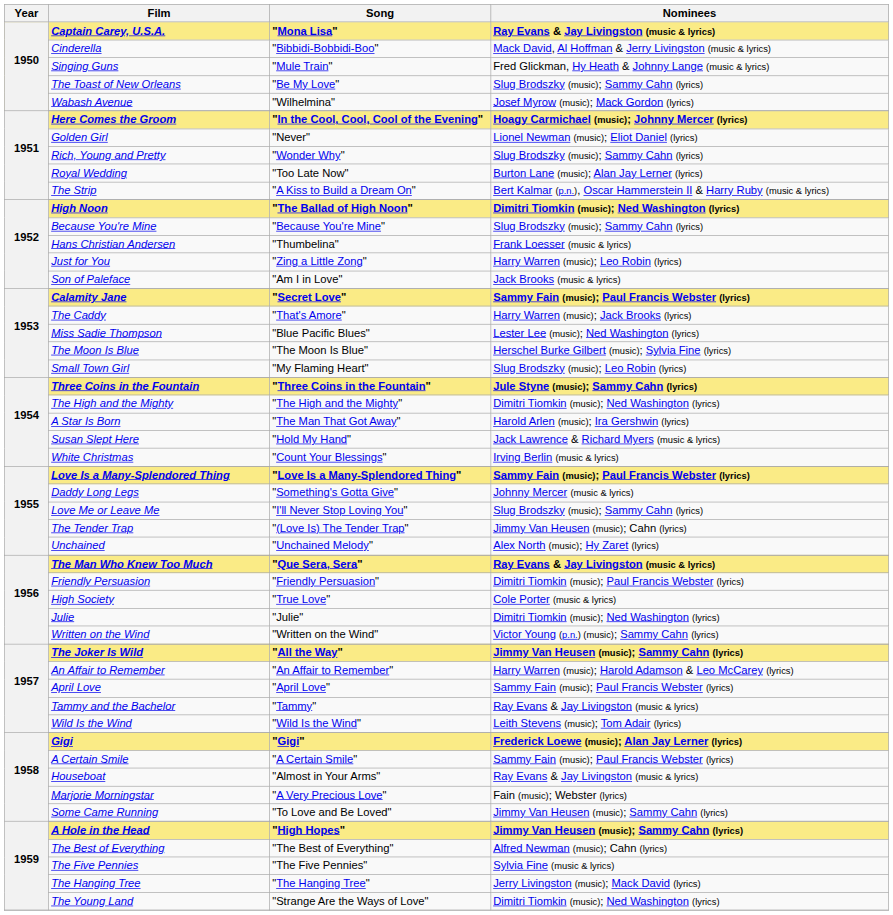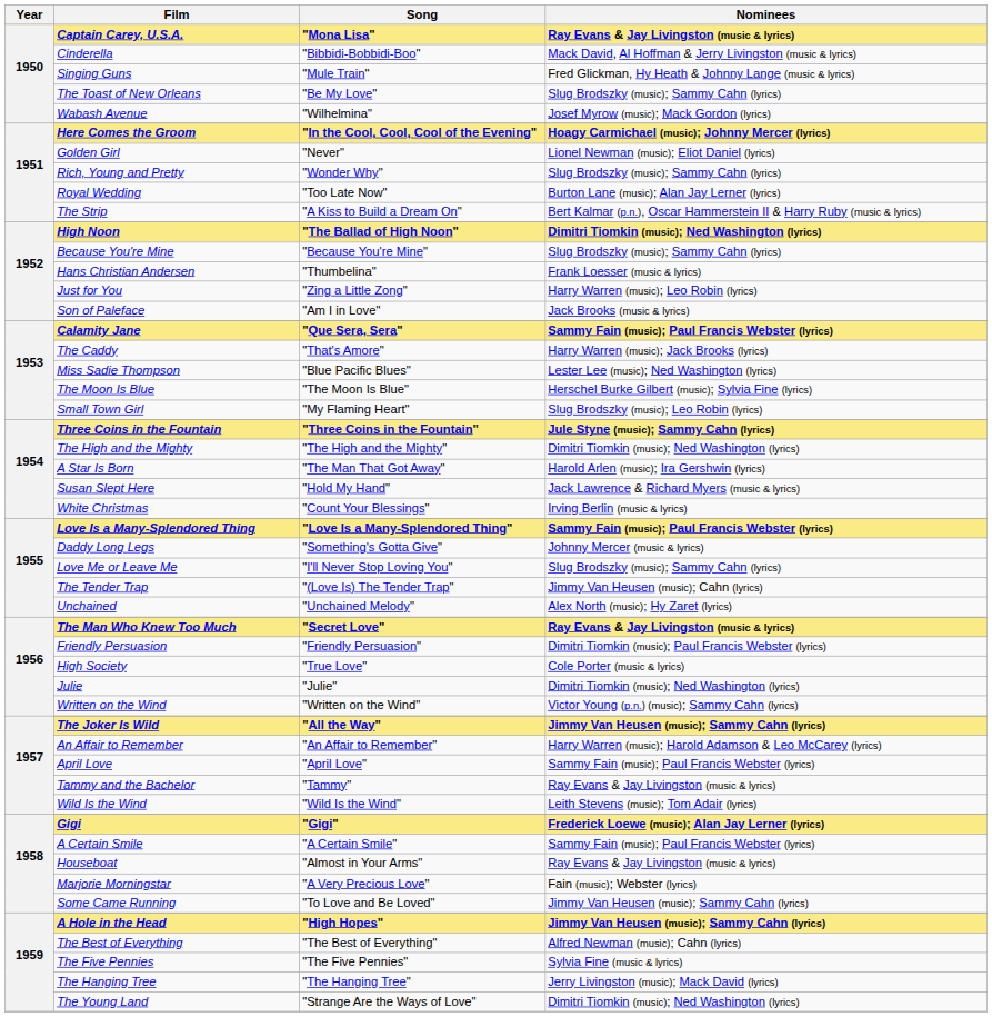Calamity Jane | Song: "Secret Love" -> "Que Sera, Sera"
The Man Who Knew Too Much | Song: "Que Sera, Sera" -> "Secret Love"
